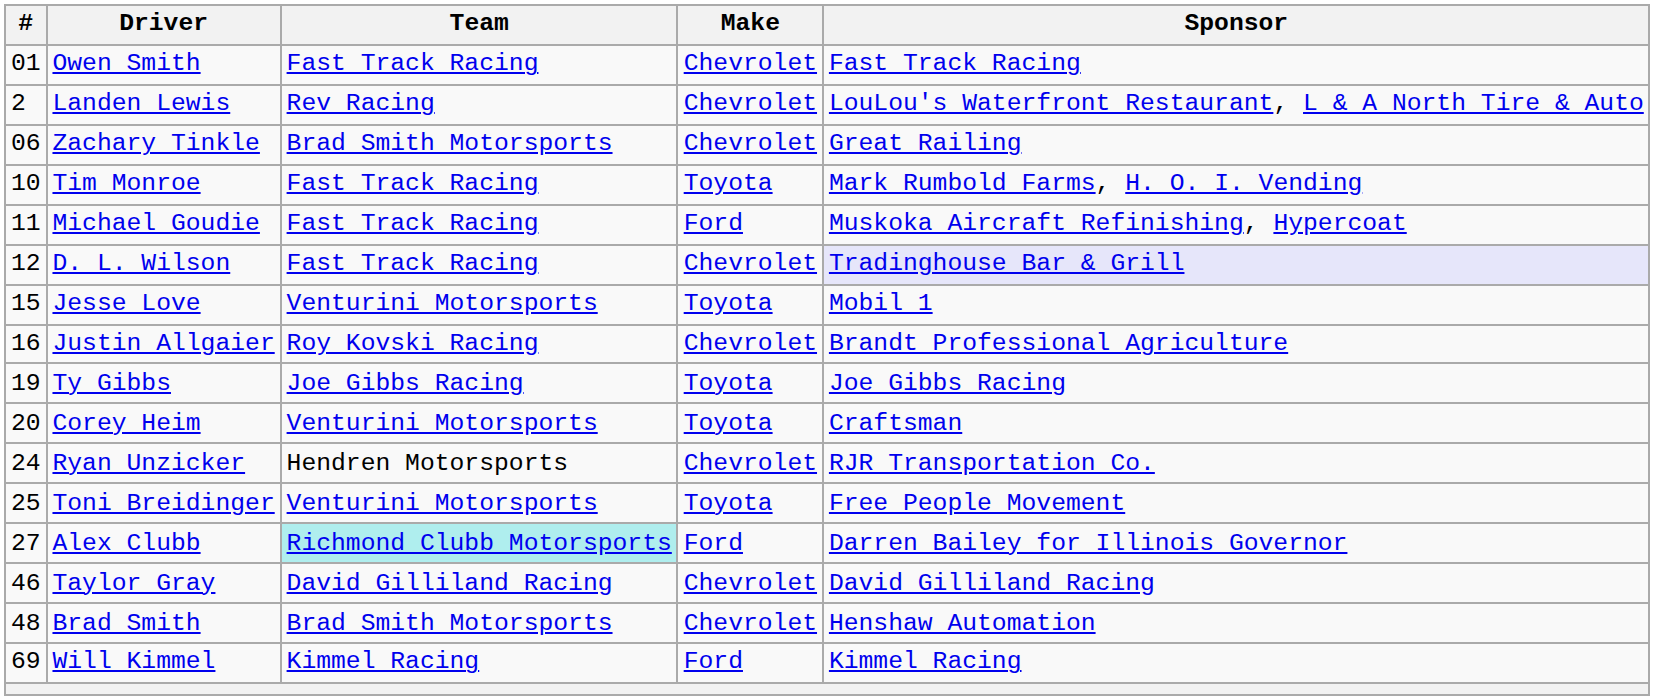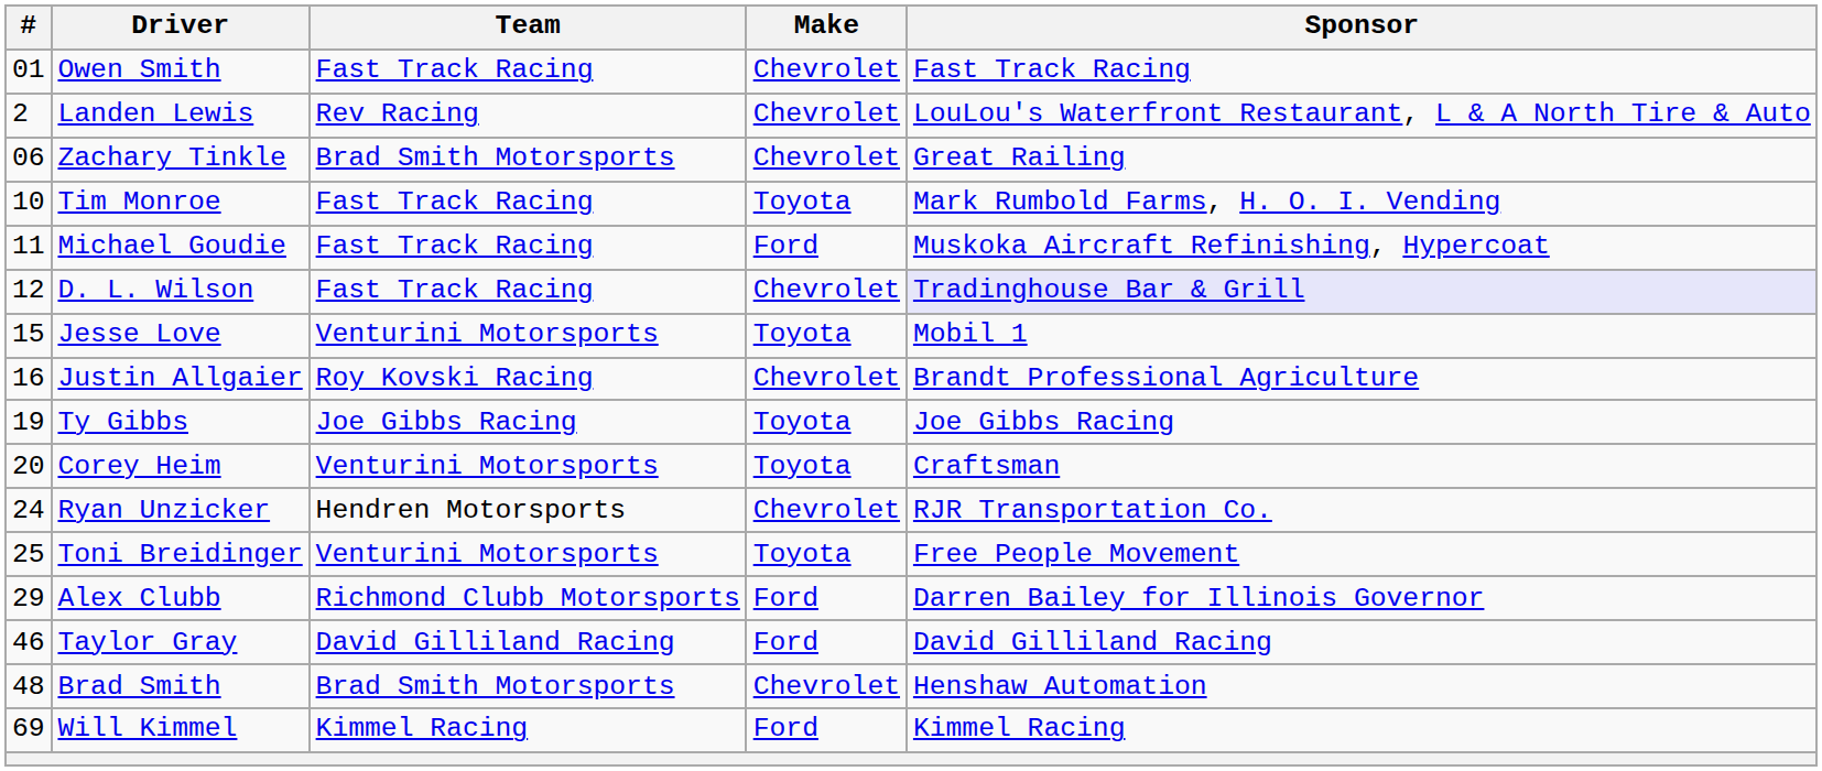Alex Clubb | #: 27 -> 29
Alex Clubb | Team: paleturquoise background -> no background
Taylor Gray | Make: Chevrolet -> Ford
